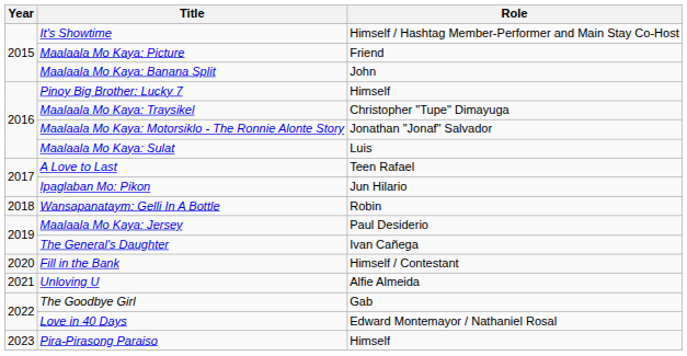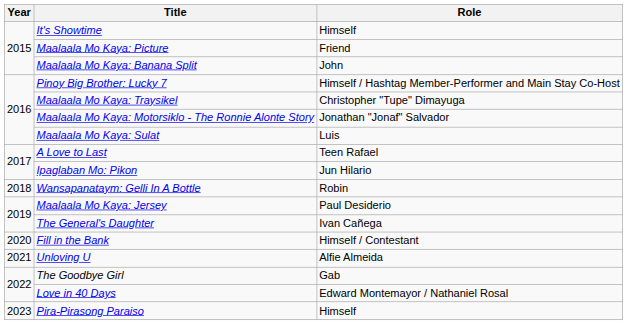It's Showtime | Role: Himself / Hashtag Member-Performer and Main Stay Co-Host -> Himself
Pinoy Big Brother: Lucky 7 | Role: Himself -> Himself / Hashtag Member-Performer and Main Stay Co-Host
